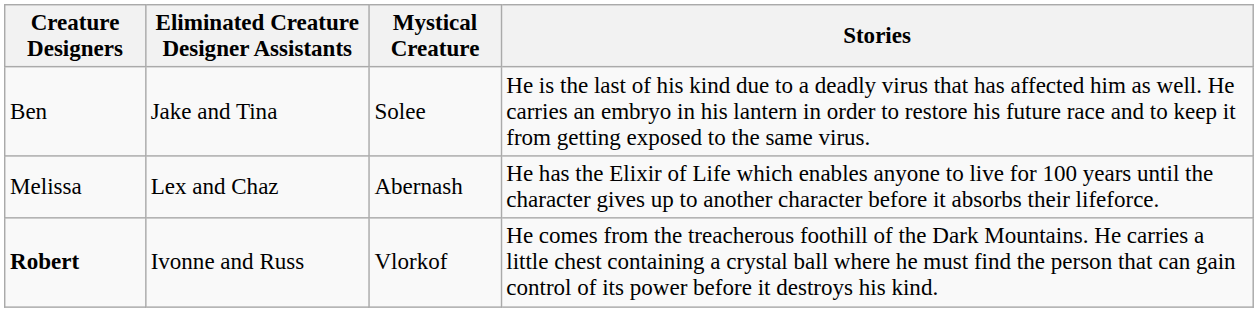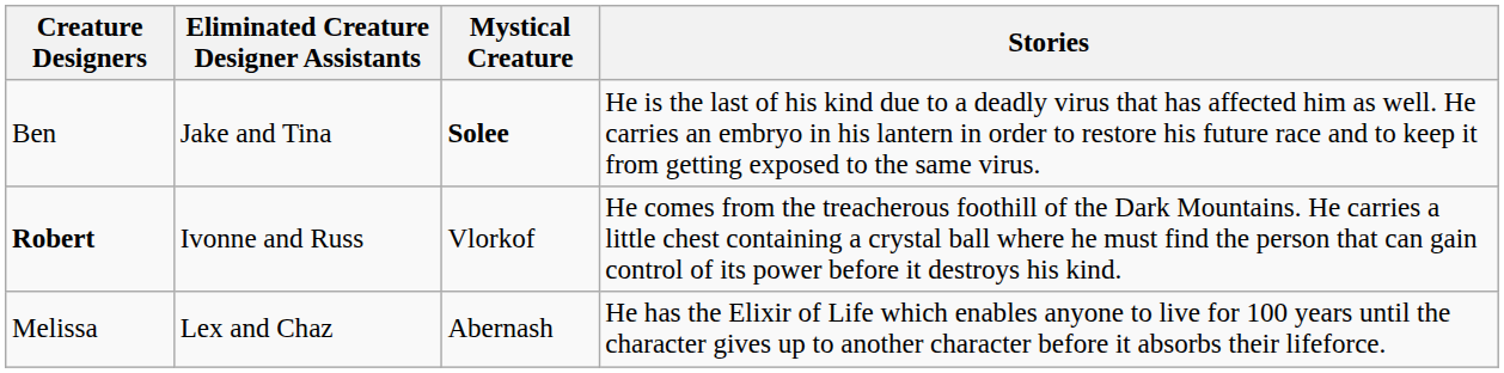Ben | Mystical Creature: normal -> bold
rows swapped: Melissa <-> Robert
